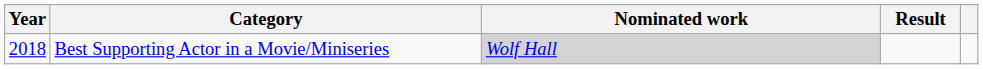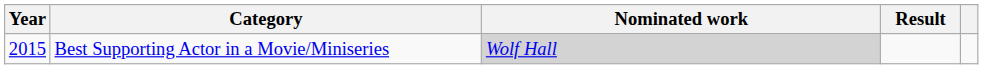Best Supporting Actor in a Movie/Miniseries | Year: 2018 -> 2015
